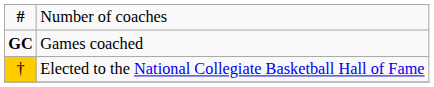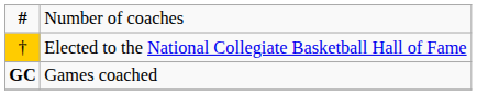rows swapped: GC <-> †
